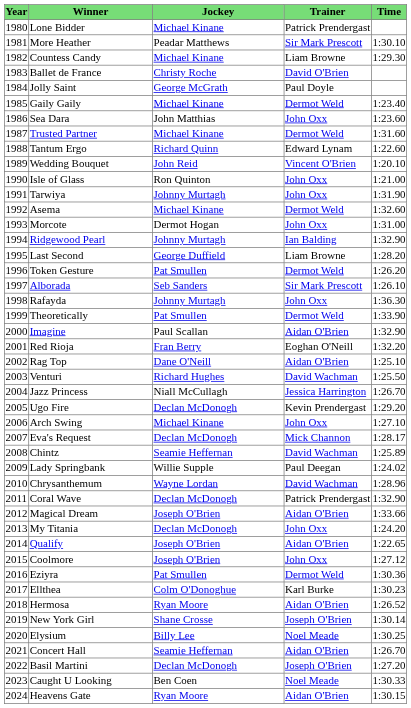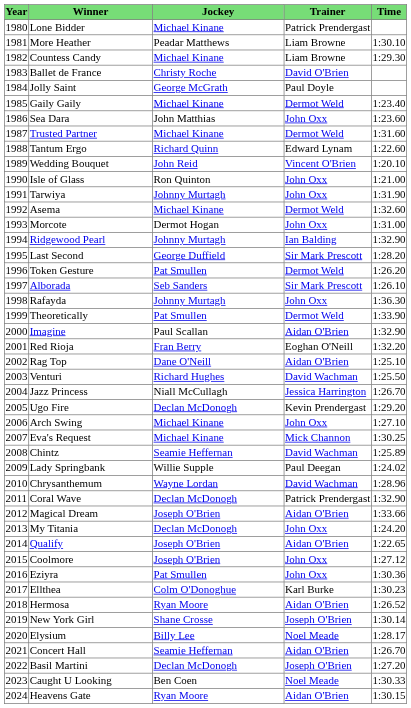More Heather | Trainer: Sir Mark Prescott -> Liam Browne
Last Second | Trainer: Liam Browne -> Sir Mark Prescott
Eva's Request | Jockey: Declan McDonogh -> Michael Kinane
Eva's Request | Time: 1:28.17 -> 1:30.25
Eziyra | Trainer: Dermot Weld -> John Oxx
Elysium | Time: 1:30.25 -> 1:28.17
